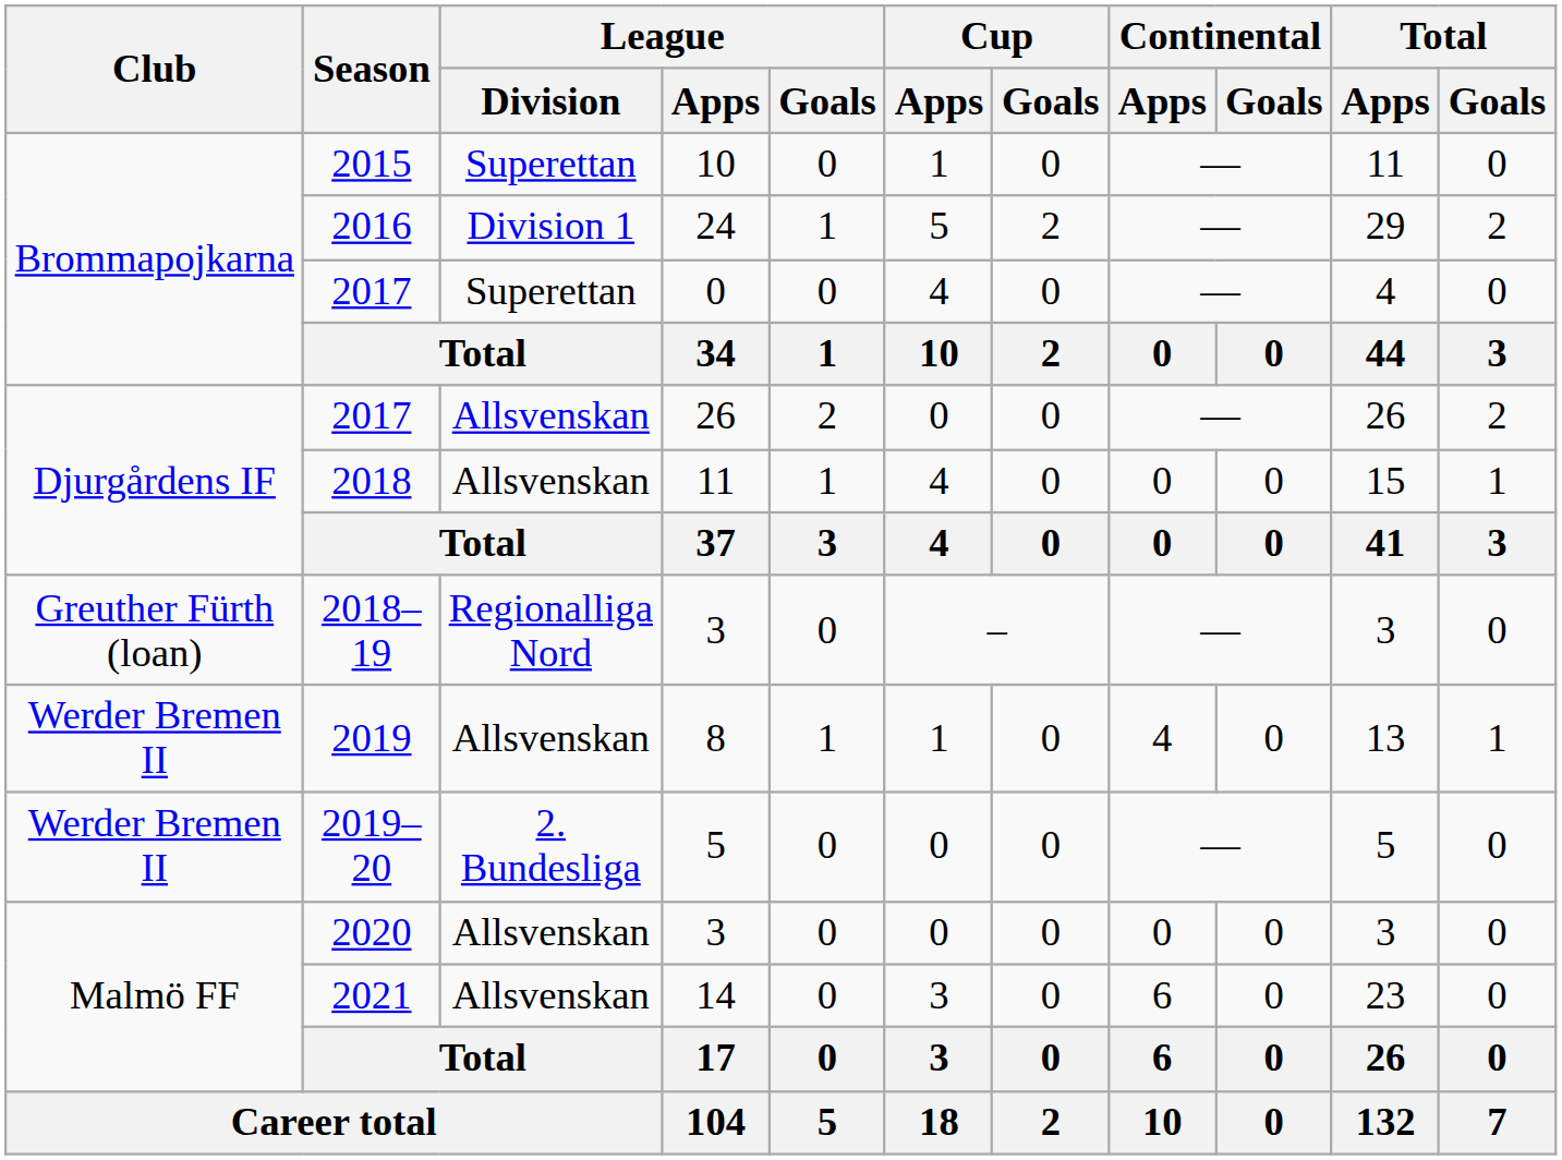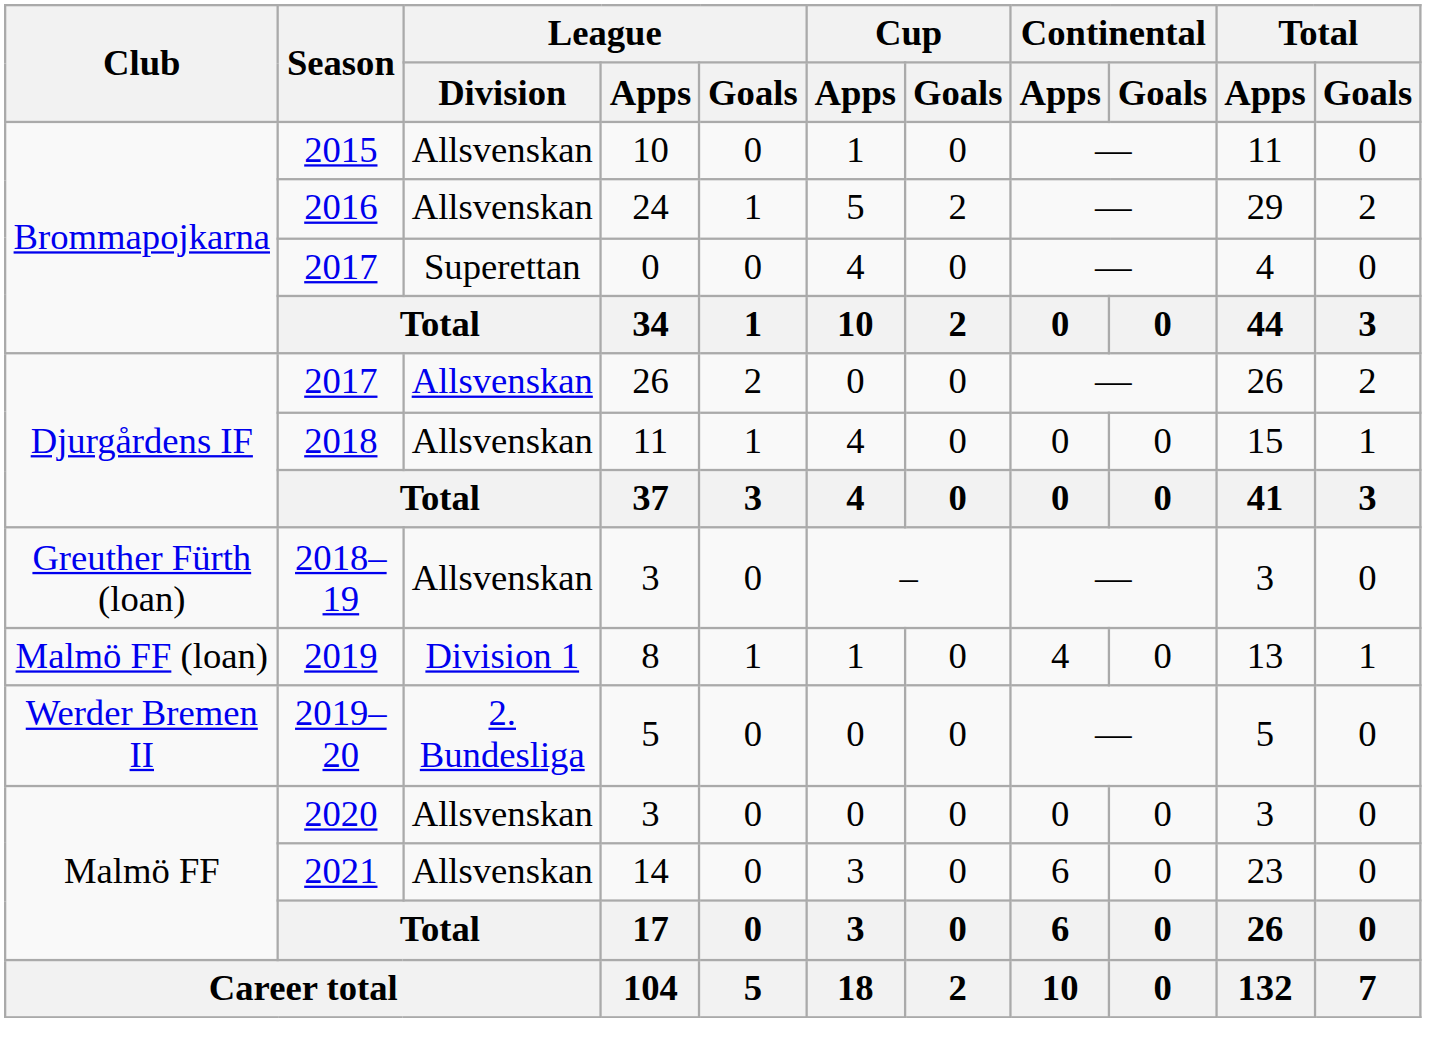2015 | League / Division: Superettan -> Allsvenskan
2016 | League / Division: Division 1 -> Allsvenskan
2018–19 | League / Division: Regionalliga Nord -> Allsvenskan
2019 | Club: Werder Bremen II -> Malmö FF (loan)
2019 | League / Division: Allsvenskan -> Division 1
